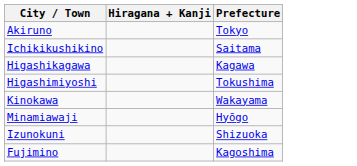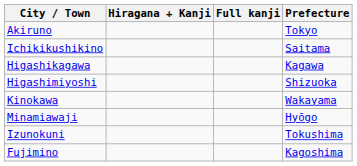+ column: Full kanji
Higashimiyoshi | Prefecture: Tokushima -> Shizuoka
Izunokuni | Prefecture: Shizuoka -> Tokushima
